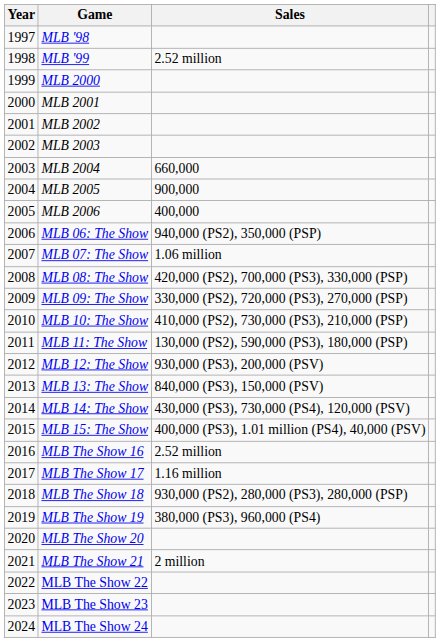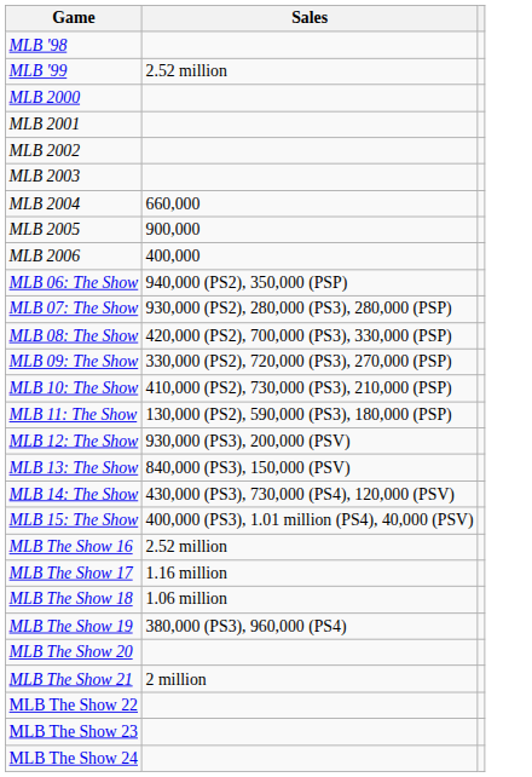- column: Year | 1997 | 1998 | 1999 | 2000 | 2001 | 2002 | 2003 | 2004 | 2005 | 2006 | 2007 | 2008 | 2009 | 2010 | 2011 | 2012 | 2013 | 2014 | 2015 | 2016 | 2017 | 2018 | 2019 | 2020 | 2021 | 2022 | 2023 | 2024
MLB 07: The Show | Sales: 1.06 million -> 930,000 (PS2), 280,000 (PS3), 280,000 (PSP)
MLB The Show 18 | Sales: 930,000 (PS2), 280,000 (PS3), 280,000 (PSP) -> 1.06 million
